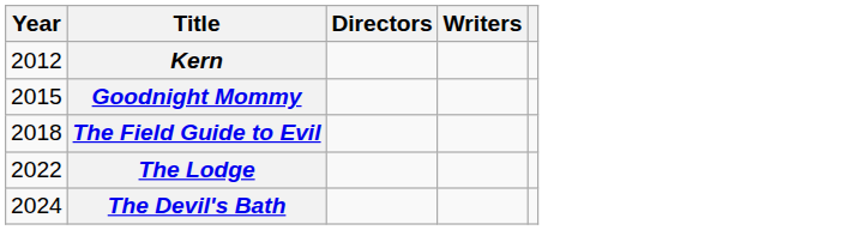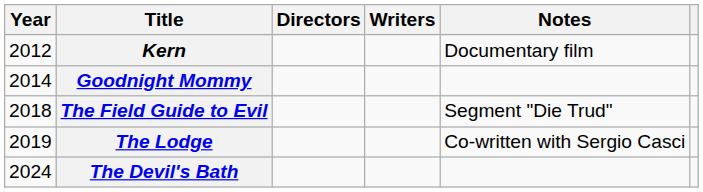+ column: Notes | Documentary film | Segment "Die Trud" | Co-written with Sergio Casci
Goodnight Mommy | Year: 2015 -> 2014
The Lodge | Year: 2022 -> 2019
